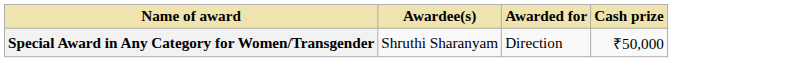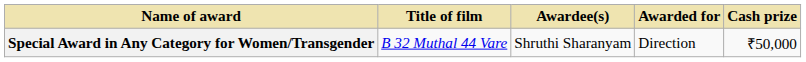+ column: Title of film | B 32 Muthal 44 Vare
